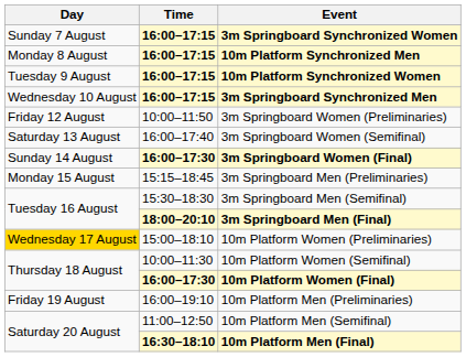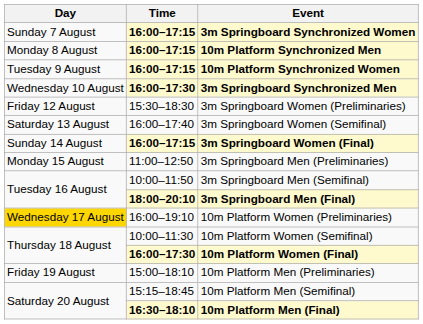3m Springboard Synchronized Men | Time: 16:00–17:15 -> 16:00–17:30
3m Springboard Women (Preliminaries) | Time: 10:00–11:50 -> 15:30–18:30
3m Springboard Women (Final) | Time: 16:00–17:30 -> 16:00–17:15
3m Springboard Men (Preliminaries) | Time: 15:15–18:45 -> 11:00–12:50
3m Springboard Men (Semifinal) | Time: 15:30–18:30 -> 10:00–11:50
10m Platform Women (Preliminaries) | Time: 15:00–18:10 -> 16:00–19:10
10m Platform Men (Preliminaries) | Time: 16:00–19:10 -> 15:00–18:10
10m Platform Men (Semifinal) | Time: 11:00–12:50 -> 15:15–18:45
